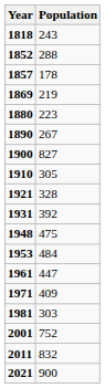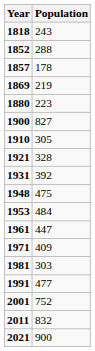- row: 1890 | 267
+ row: 1991 | 477
